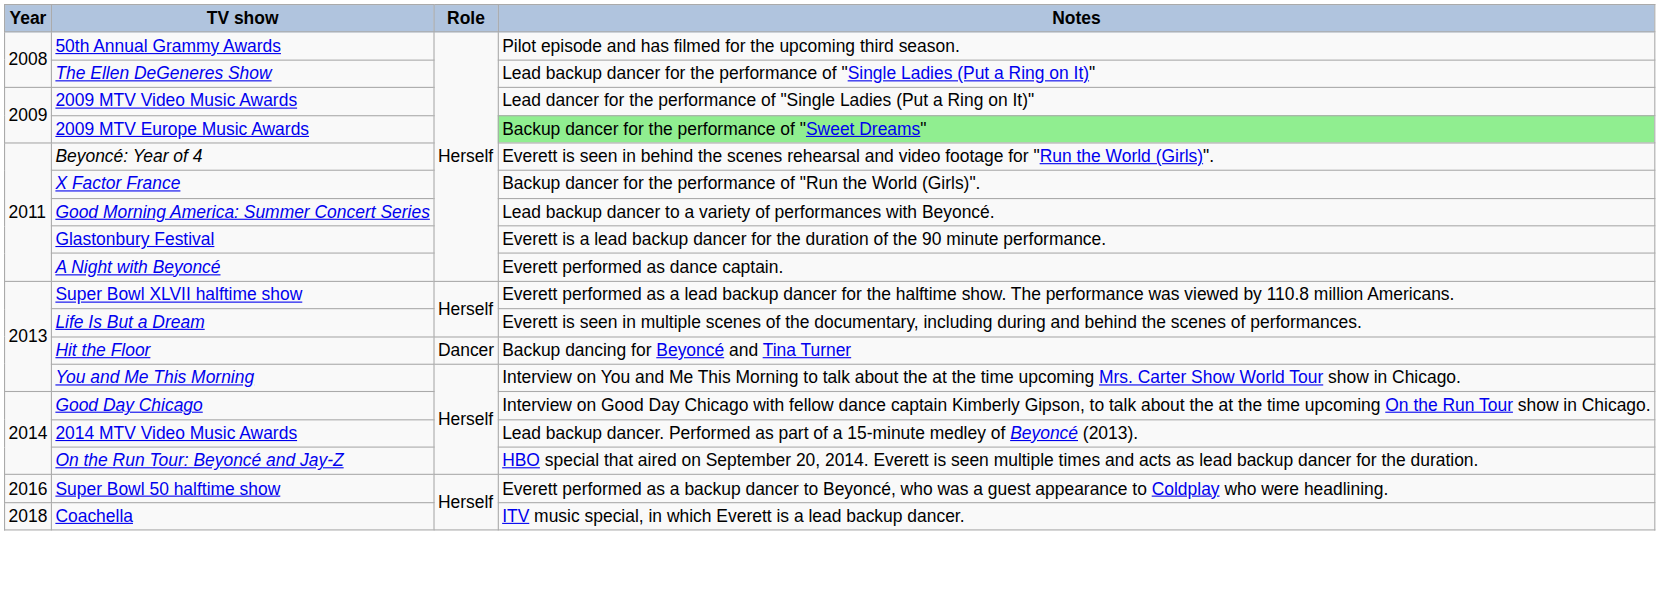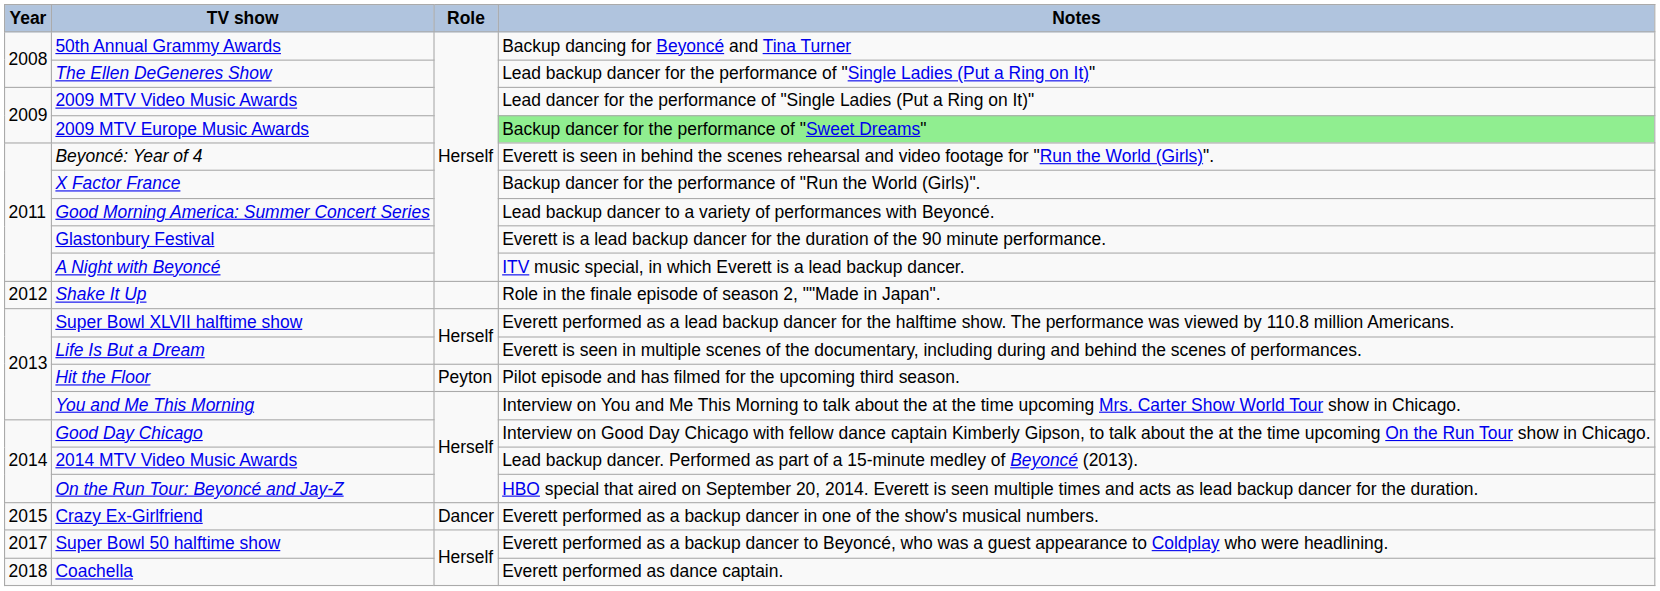50th Annual Grammy Awards | Notes: Pilot episode and has filmed for the upcoming third season. -> Backup dancing for Beyoncé and Tina Turner
A Night with Beyoncé | Notes: Everett performed as dance captain. -> ITV music special, in which Everett is a lead backup dancer.
+ row: 2012 | Shake It Up | Role in the finale episode of season 2, ""Made in Japan".
Hit the Floor | Role: Dancer -> Peyton
Hit the Floor | Notes: Backup dancing for Beyoncé and Tina Turner -> Pilot episode and has filmed for the upcoming third season.
+ row: 2015 | Crazy Ex-Girlfriend | Dancer | Everett performed as a backup dancer in one of the show's musical numbers.
Super Bowl 50 halftime show | Year: 2016 -> 2017
Coachella | Notes: ITV music special, in which Everett is a lead backup dancer. -> Everett performed as dance captain.
